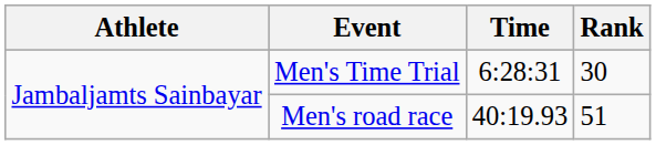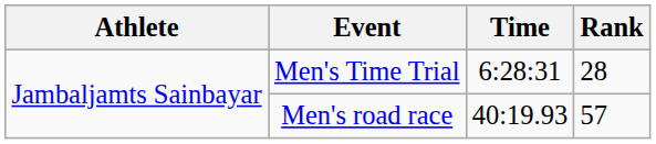Men's Time Trial | Rank: 30 -> 28
Men's road race | Rank: 51 -> 57
